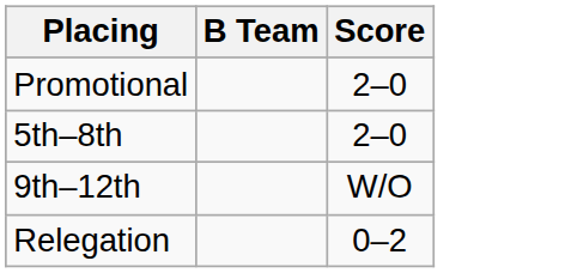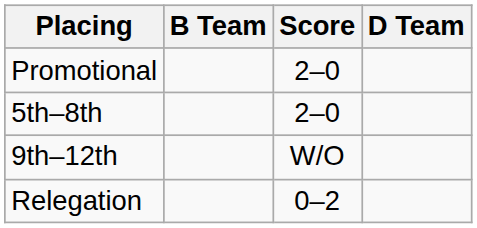+ column: D Team
